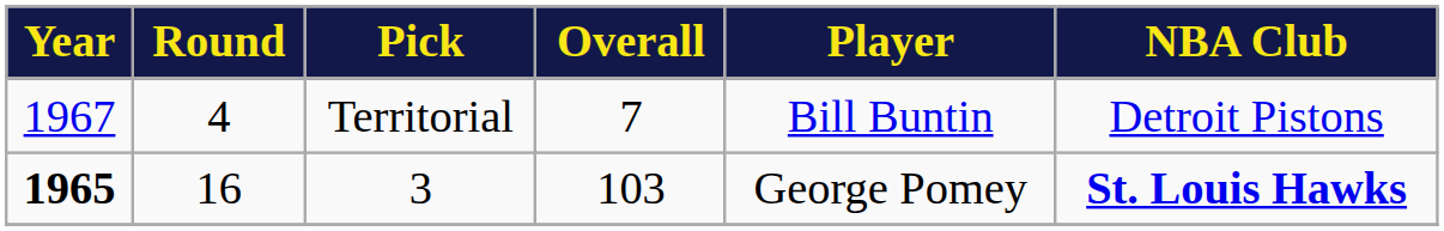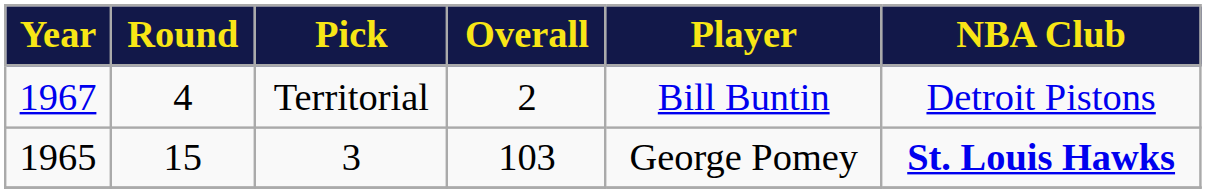Territorial | Overall: 7 -> 2
3 | Year: bold -> normal
3 | Round: 16 -> 15
